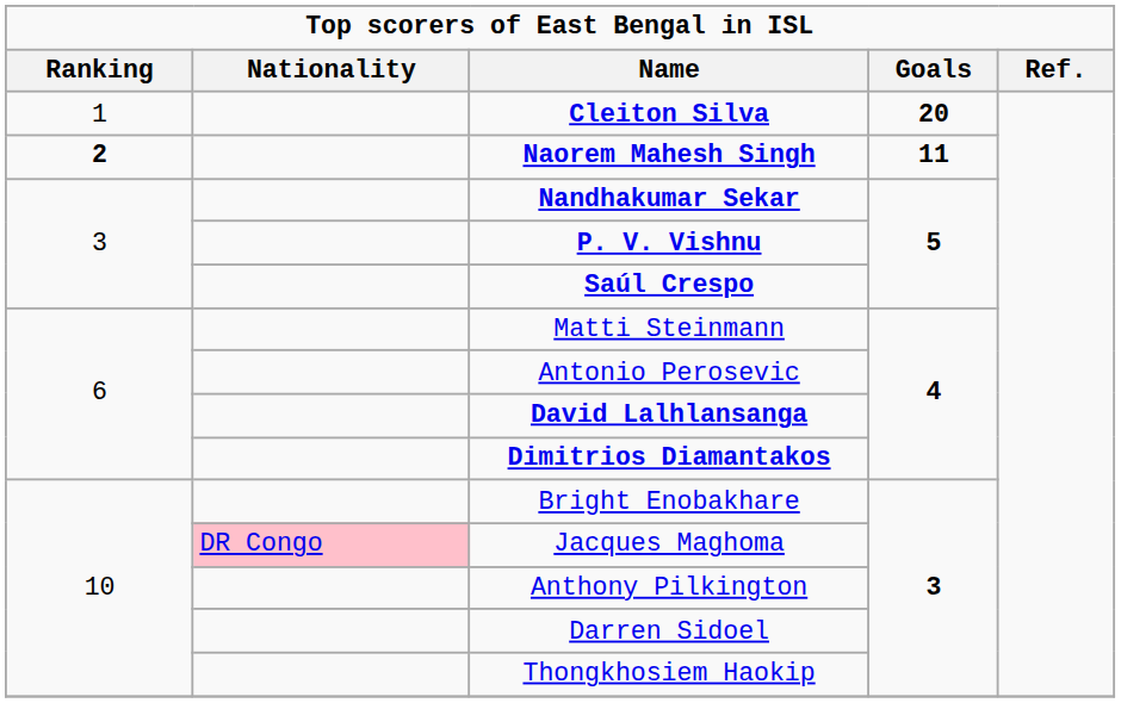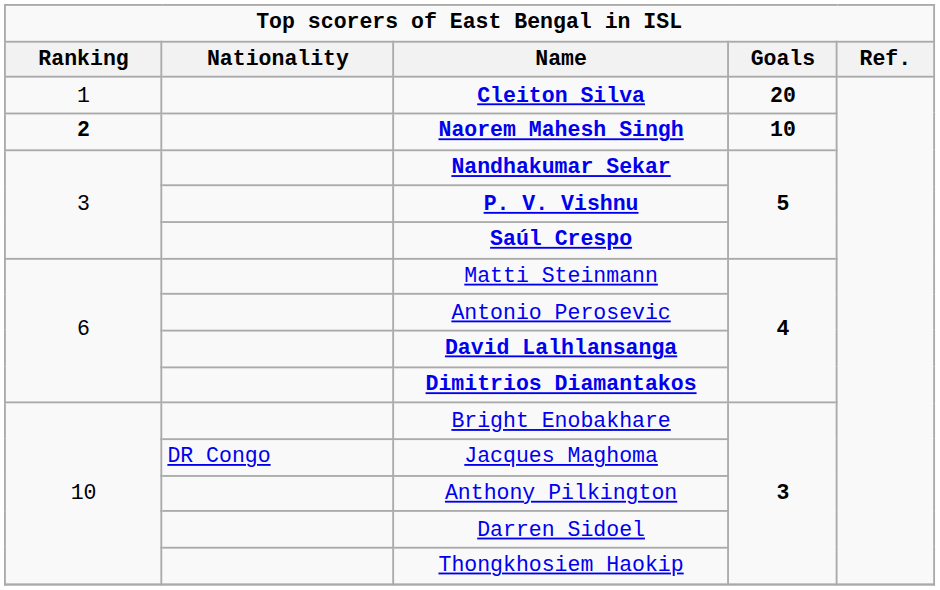Naorem Mahesh Singh | Goals: 11 -> 10
Jacques Maghoma | Nationality: pink background -> no background
